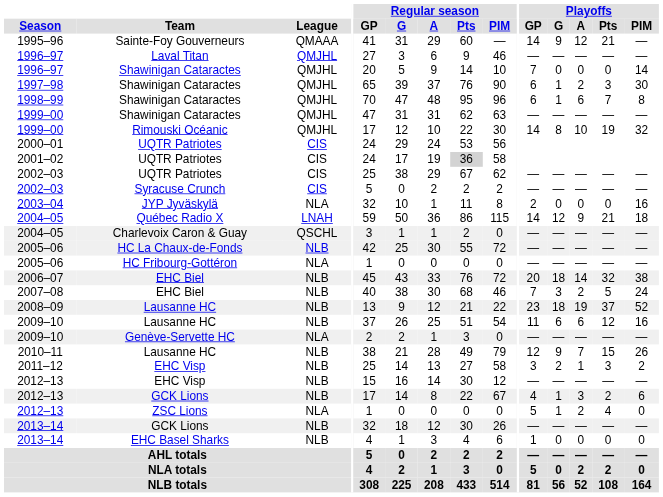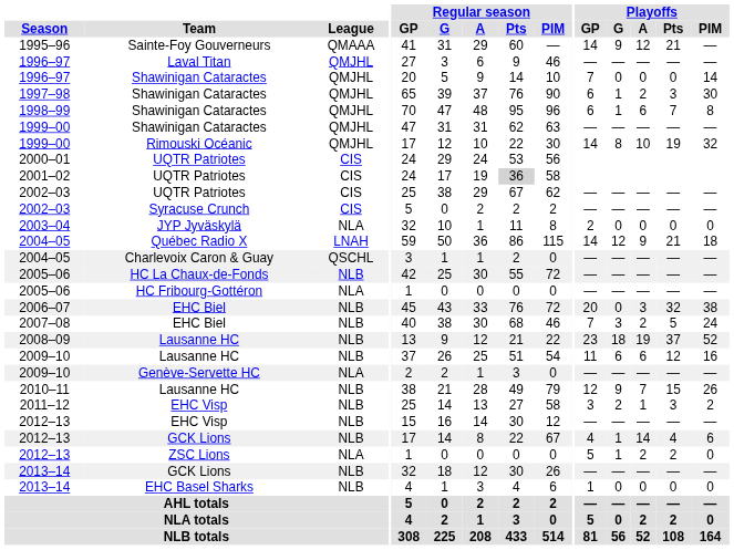2003–04 | Playoffs / PIM: 16 -> 0
2006–07 | Playoffs / G: 18 -> 0
2006–07 | Playoffs / A: 14 -> 3
2012–13 / GCK Lions | Playoffs / A: 3 -> 14
2012–13 / GCK Lions | Playoffs / Pts: 2 -> 4
2012–13 / ZSC Lions | Playoffs / Pts: 4 -> 2
